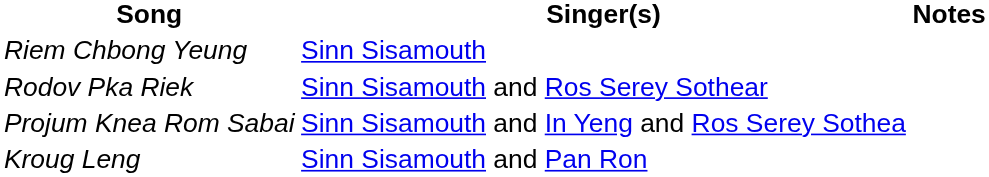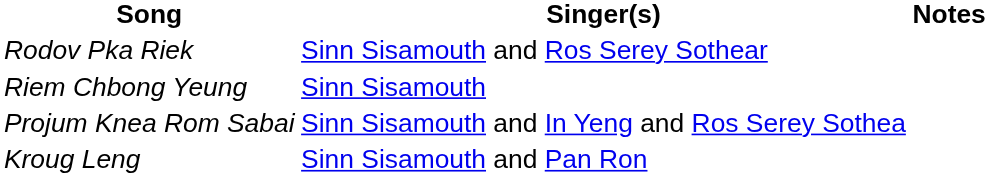rows swapped: Riem Chbong Yeung <-> Rodov Pka Riek
